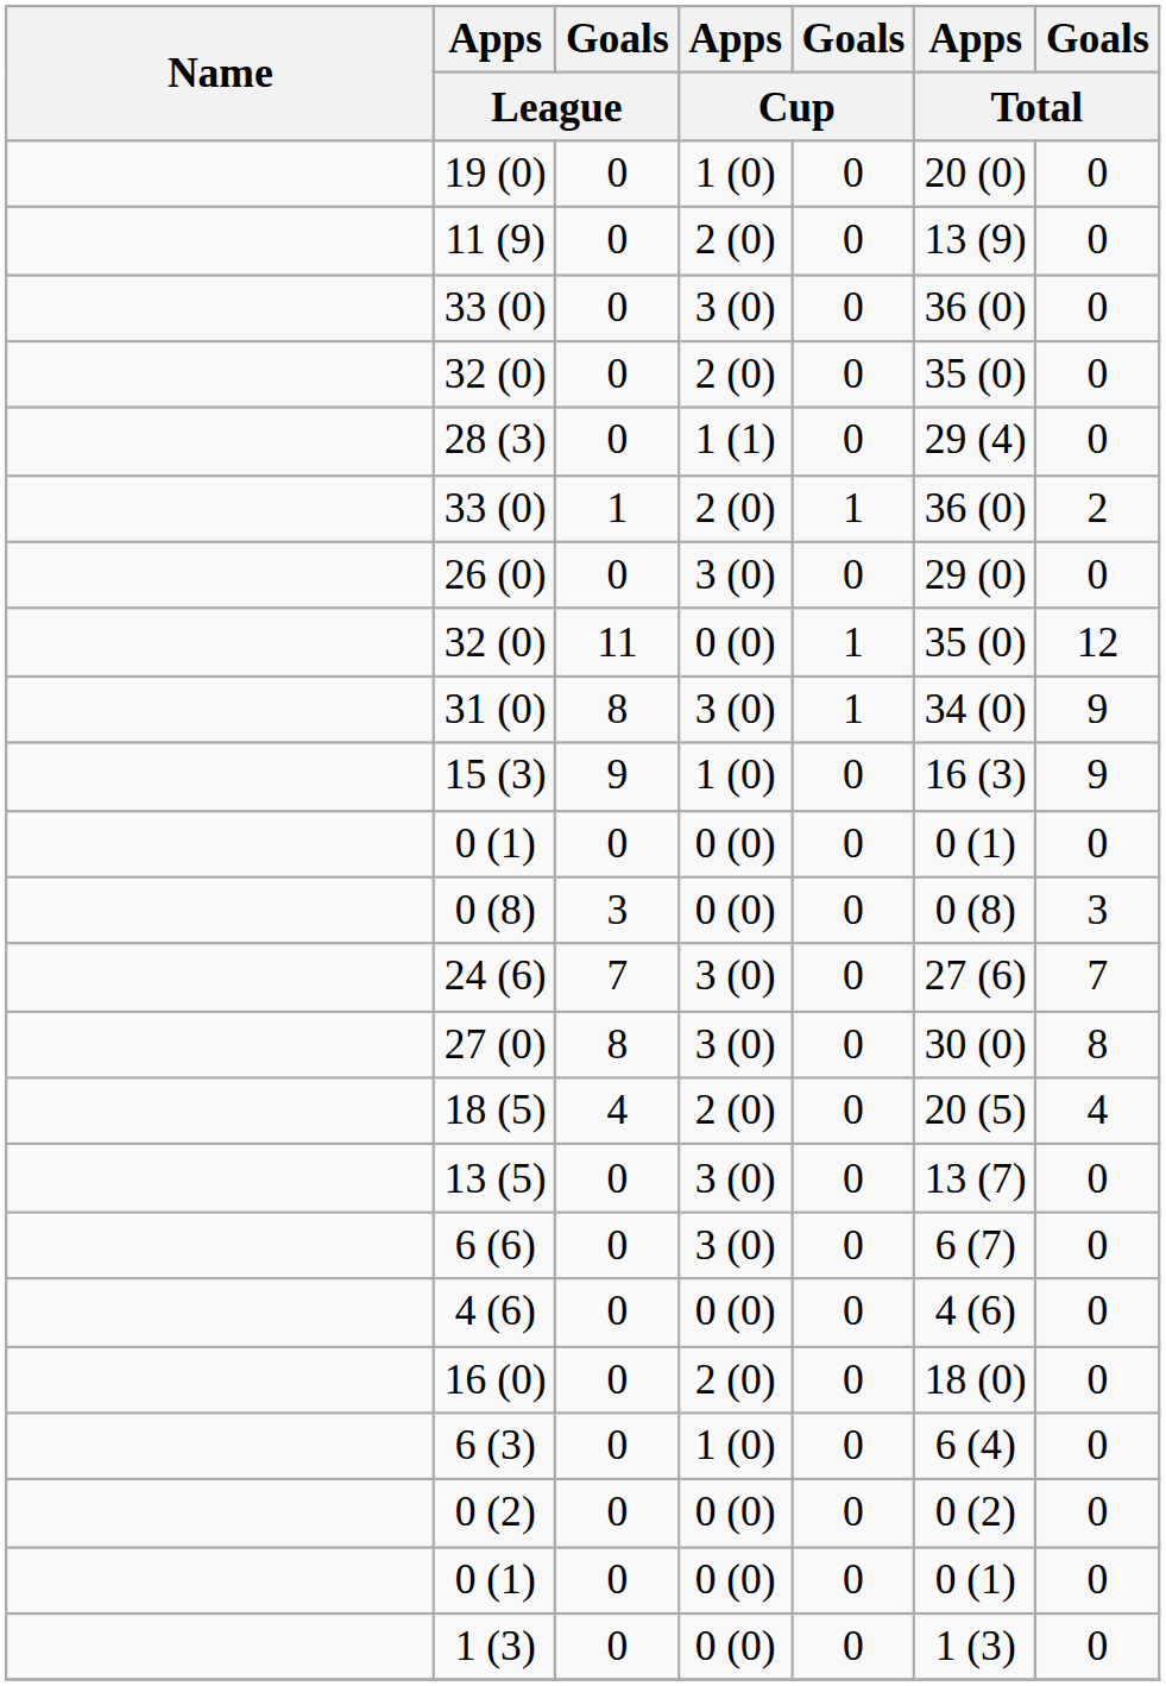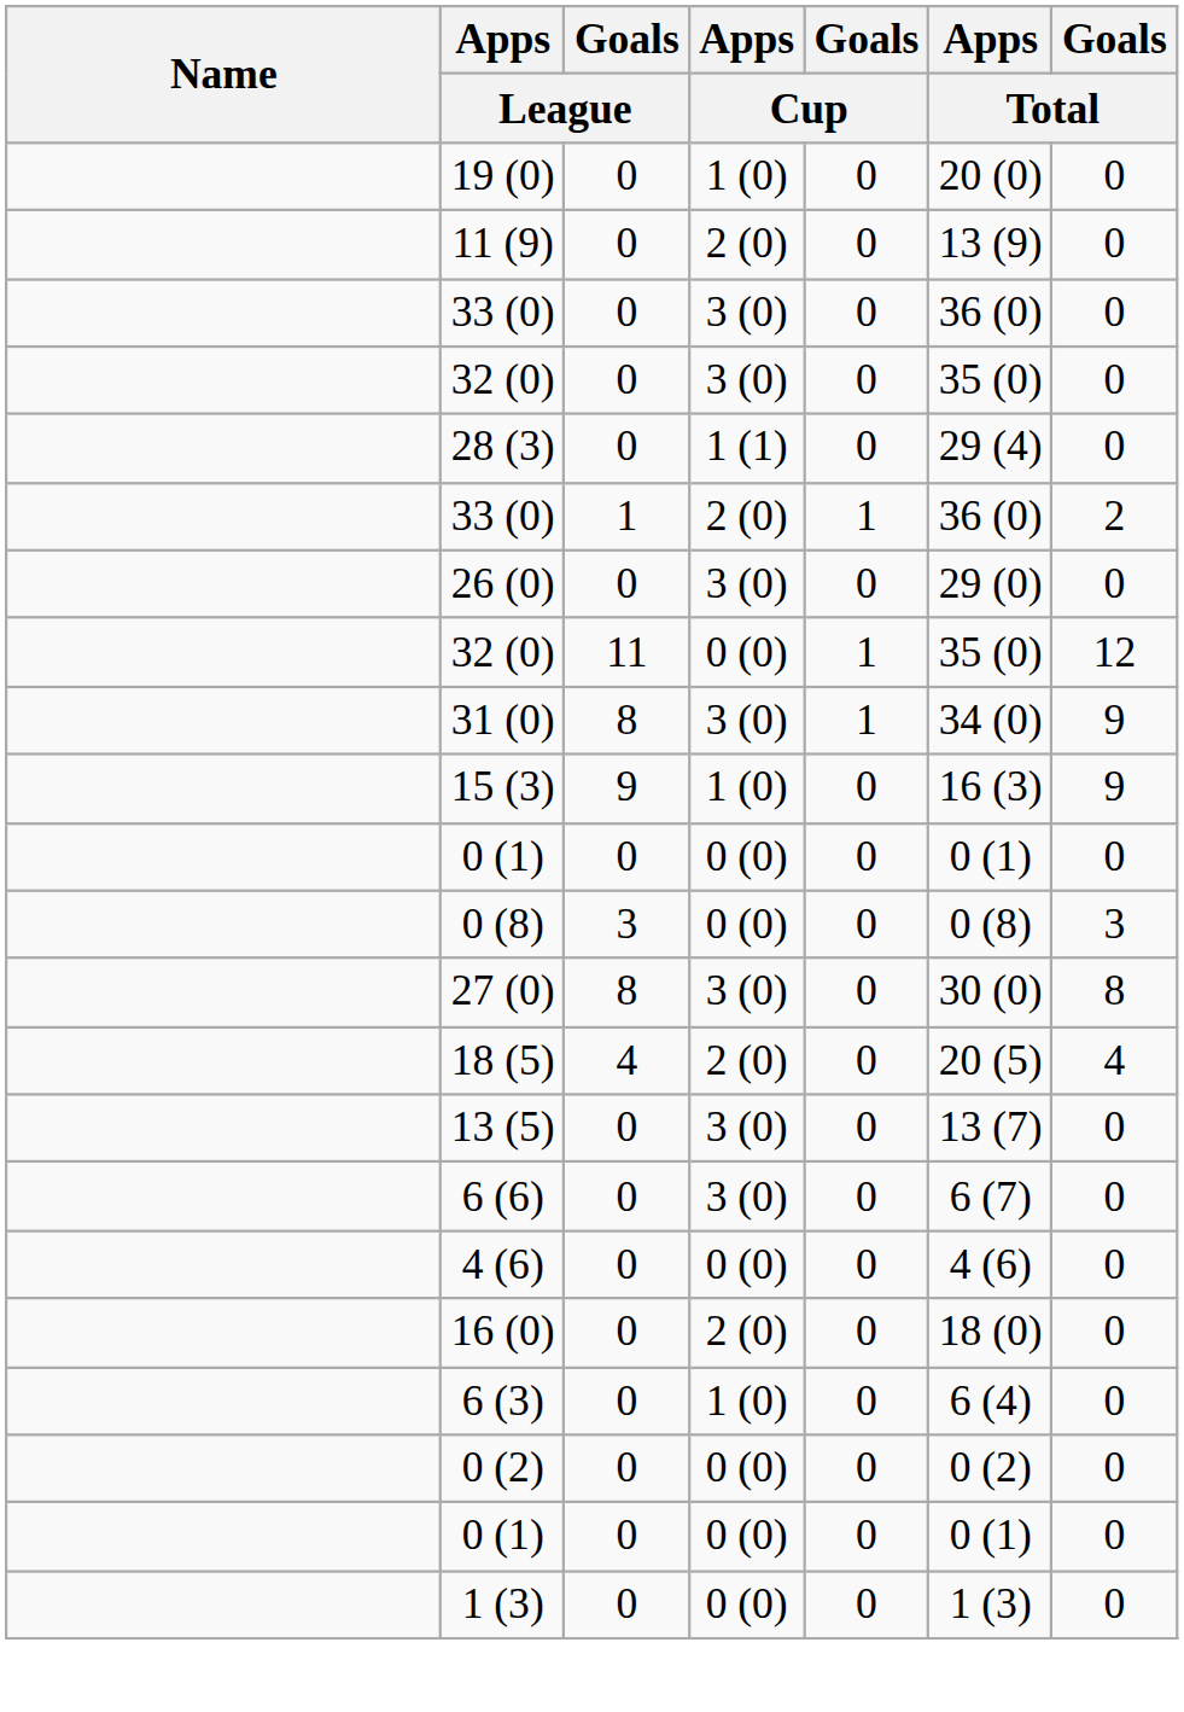32 (0) / 0 | Apps / Cup: 2 (0) -> 3 (0)
- row: 24 (6) | 7 | 3 (0) | 0 | 27 (6) | 7
